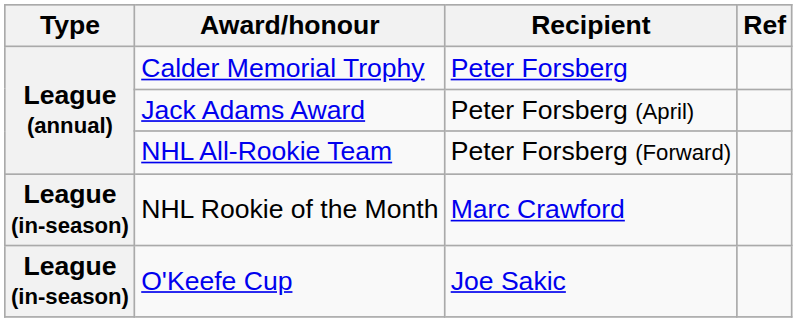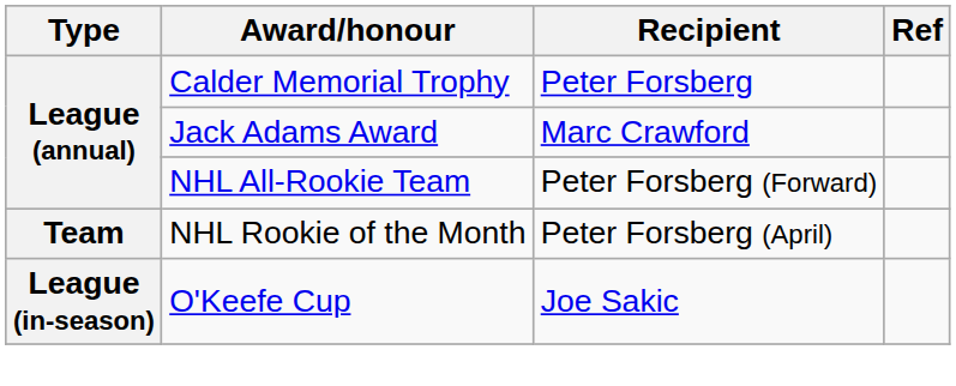Jack Adams Award | Recipient: Peter Forsberg (April) -> Marc Crawford
NHL Rookie of the Month | Type: League (in-season) -> Team
NHL Rookie of the Month | Recipient: Marc Crawford -> Peter Forsberg (April)
